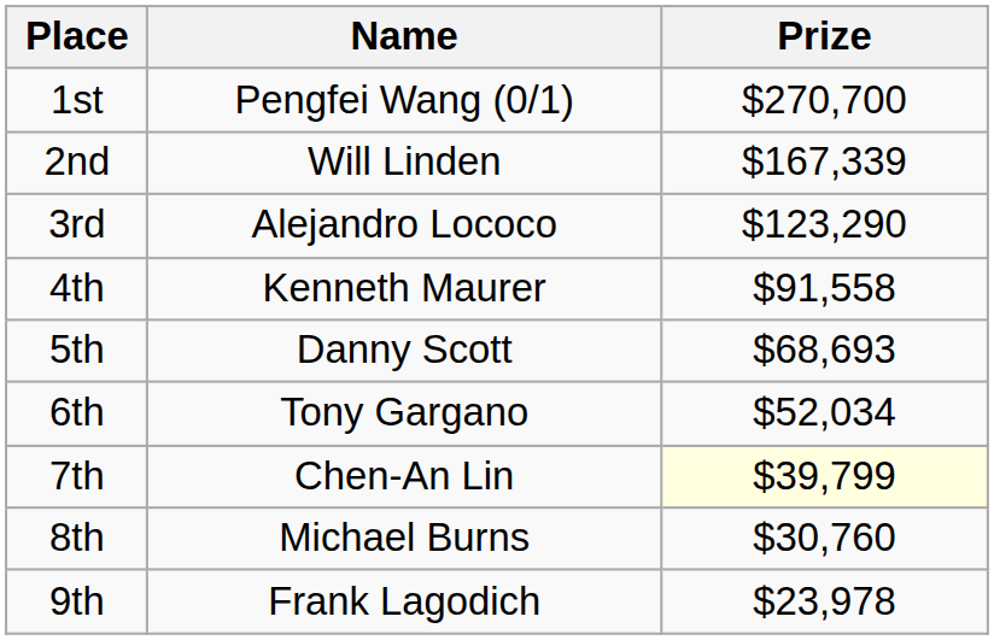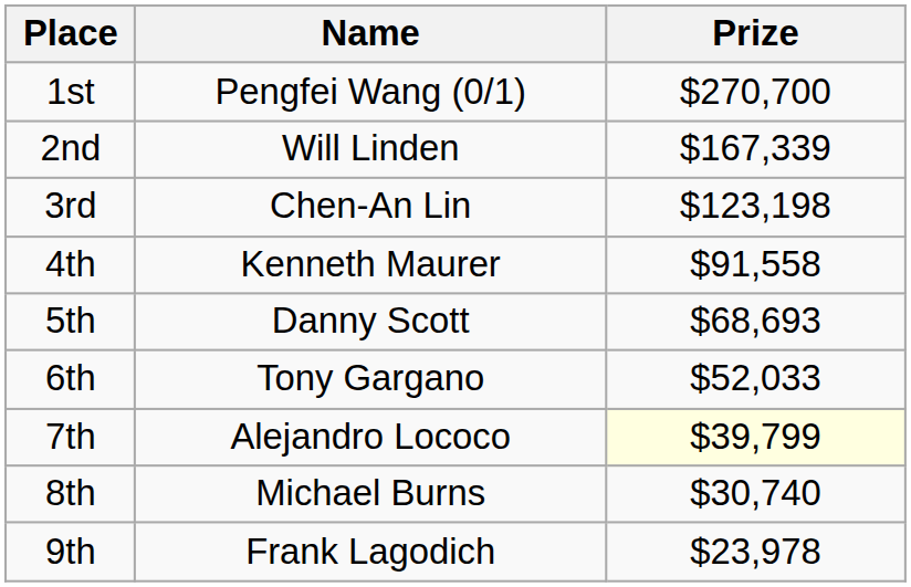3rd | Name: Alejandro Lococo -> Chen-An Lin
3rd | Prize: $123,290 -> $123,198
6th | Prize: $52,034 -> $52,033
7th | Name: Chen-An Lin -> Alejandro Lococo
8th | Prize: $30,760 -> $30,740
